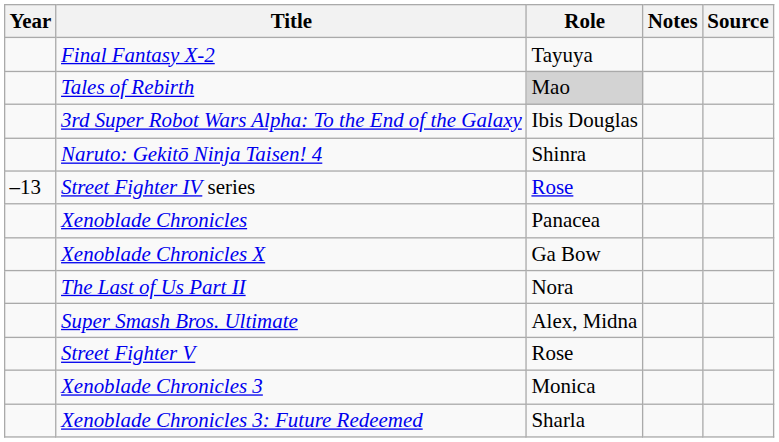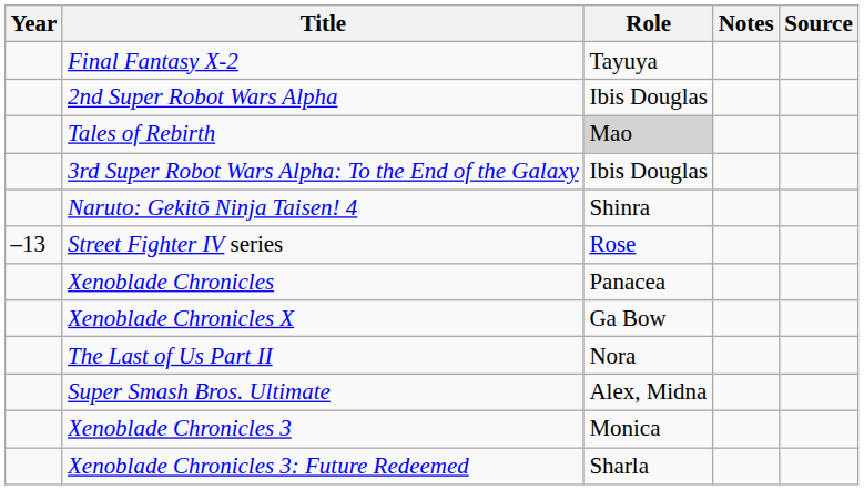+ row: 2nd Super Robot Wars Alpha | Ibis Douglas
- row: Street Fighter V | Rose
